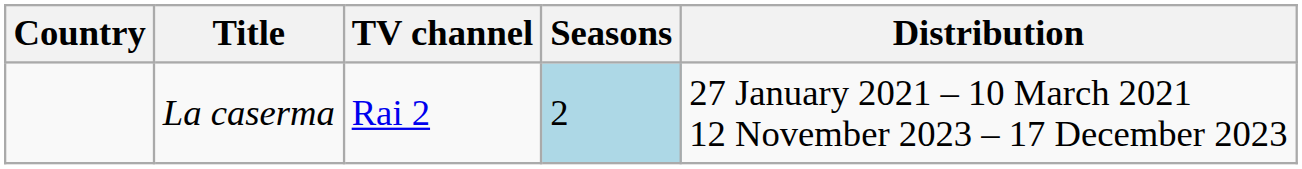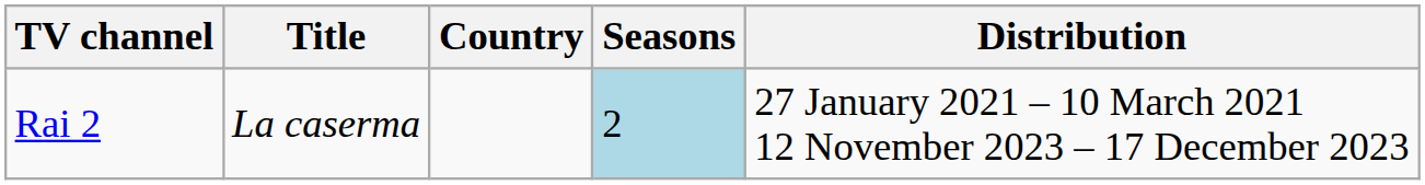columns swapped: Country <-> TV channel
